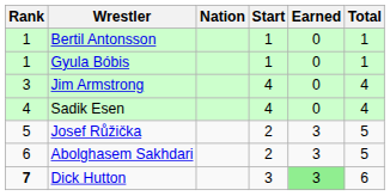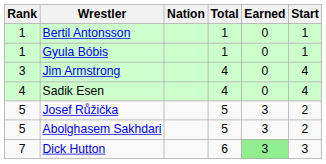columns swapped: Start <-> Total
Abolghasem Sakhdari | Rank: 6 -> 5
Dick Hutton | Rank: bold -> normal
